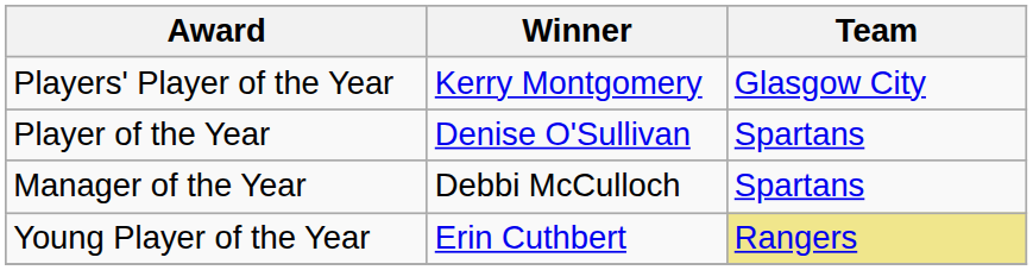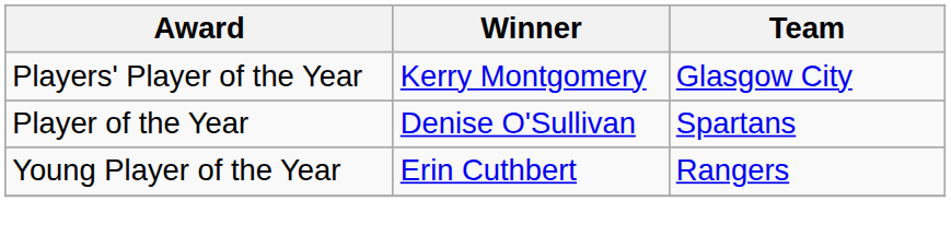- row: Manager of the Year | Debbi McCulloch | Spartans
Young Player of the Year | Team: khaki background -> no background
